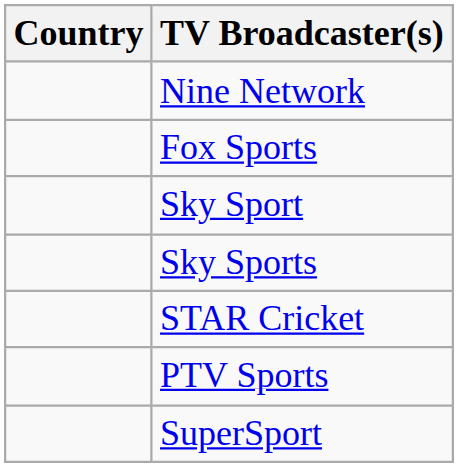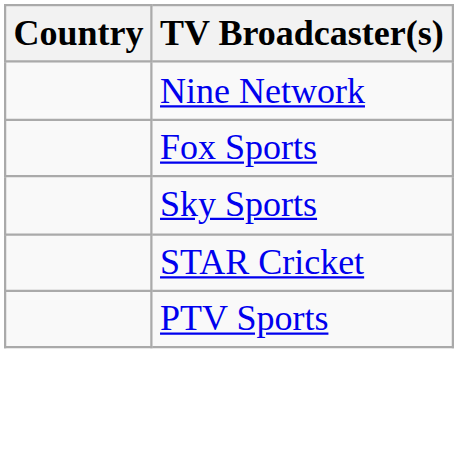- row: Sky Sport
- row: SuperSport
